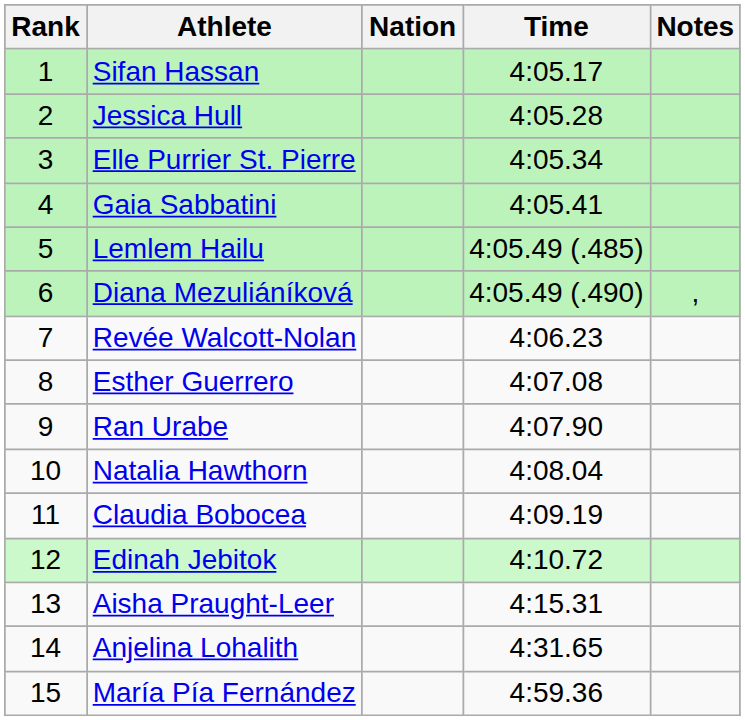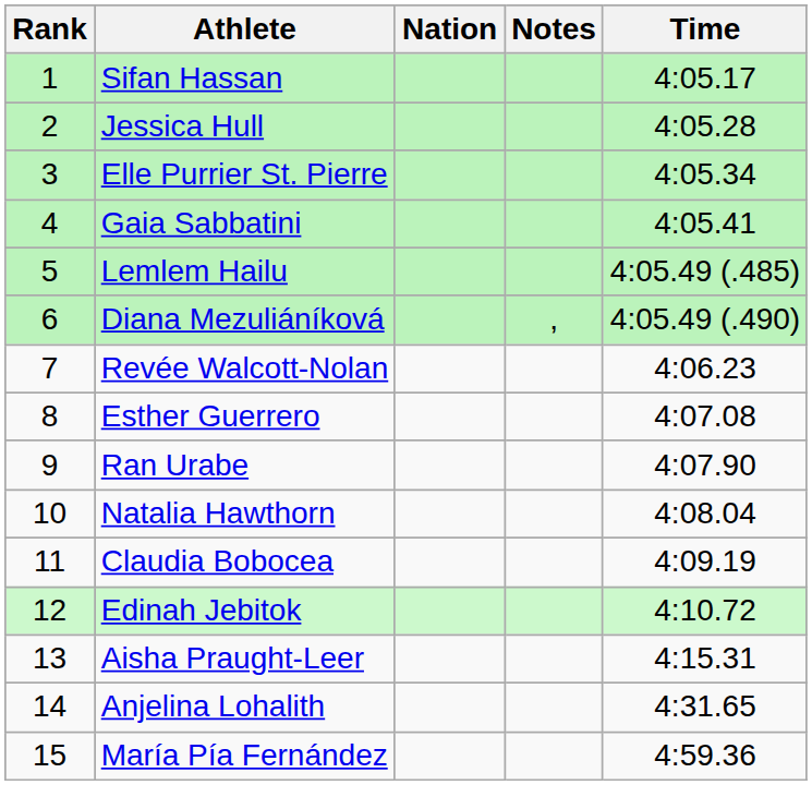columns swapped: Time <-> Notes
